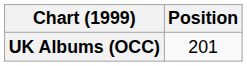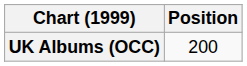UK Albums (OCC) | Position: 201 -> 200
